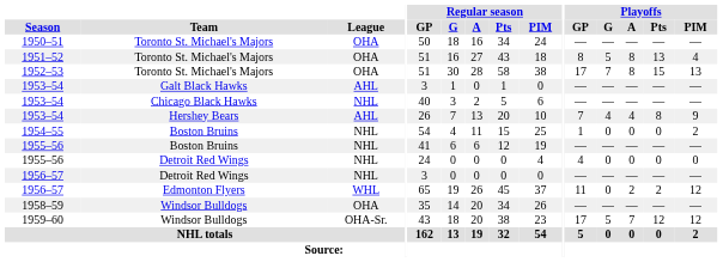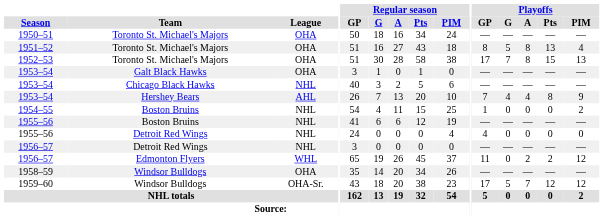1953–54 / Galt Black Hawks | League: AHL -> OHA
